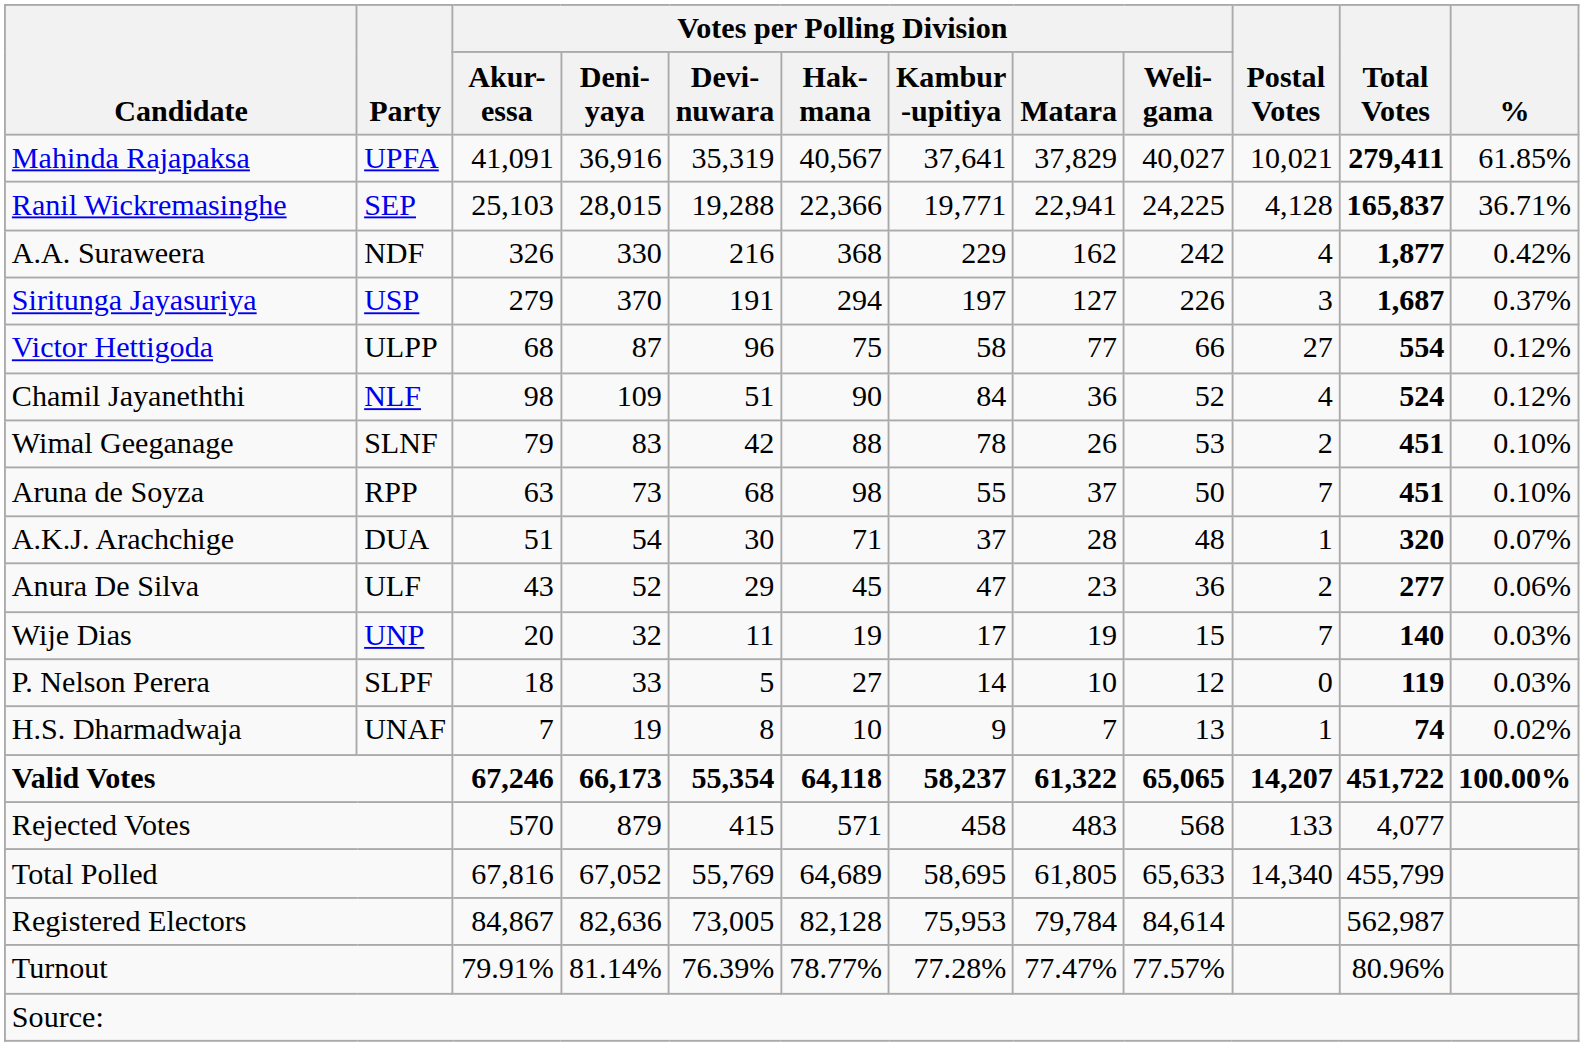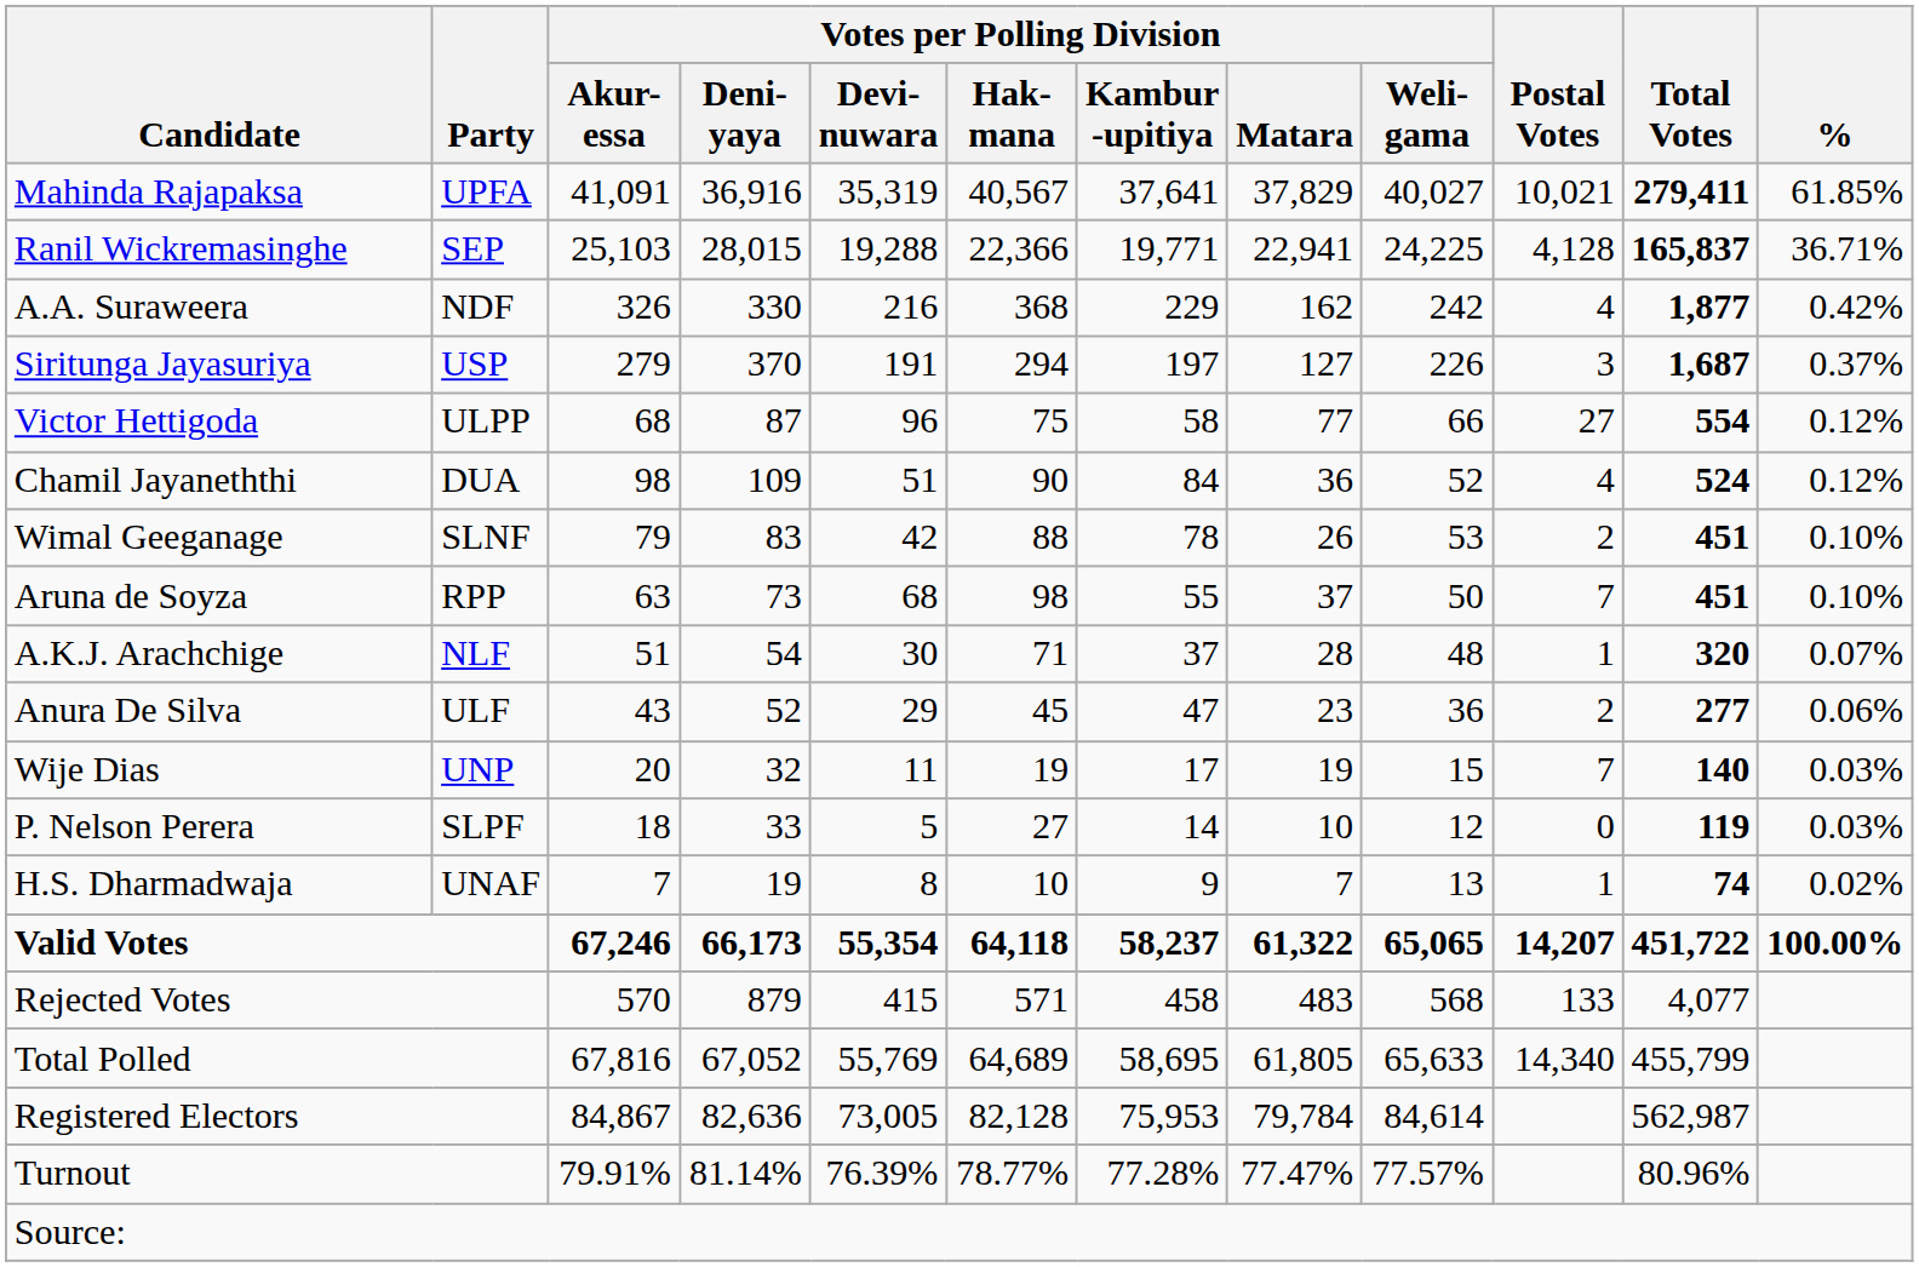Chamil Jayaneththi | Party: NLF -> DUA
A.K.J. Arachchige | Party: DUA -> NLF
